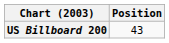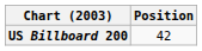US Billboard 200 | Position: 43 -> 42
